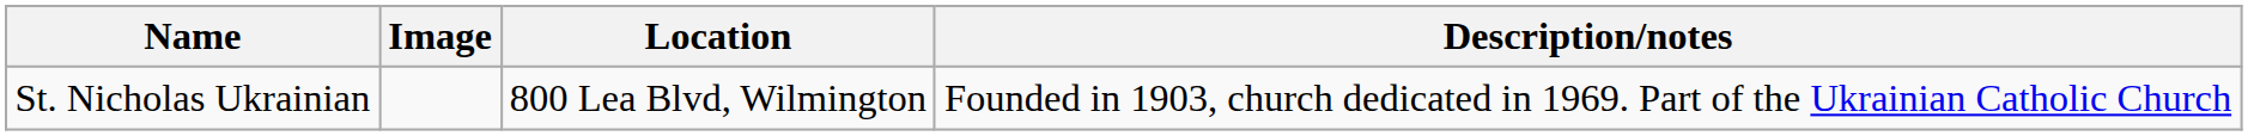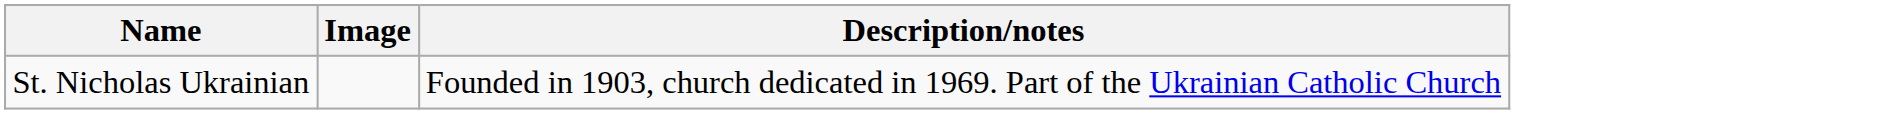- column: Location | 800 Lea Blvd, Wilmington
